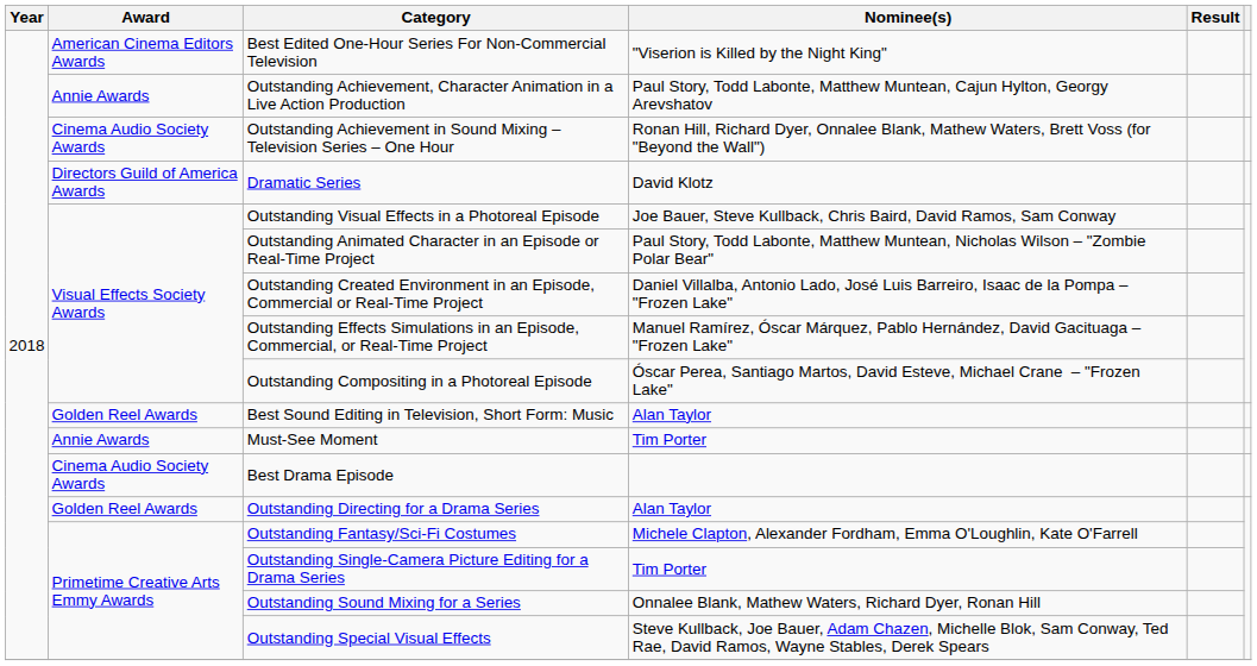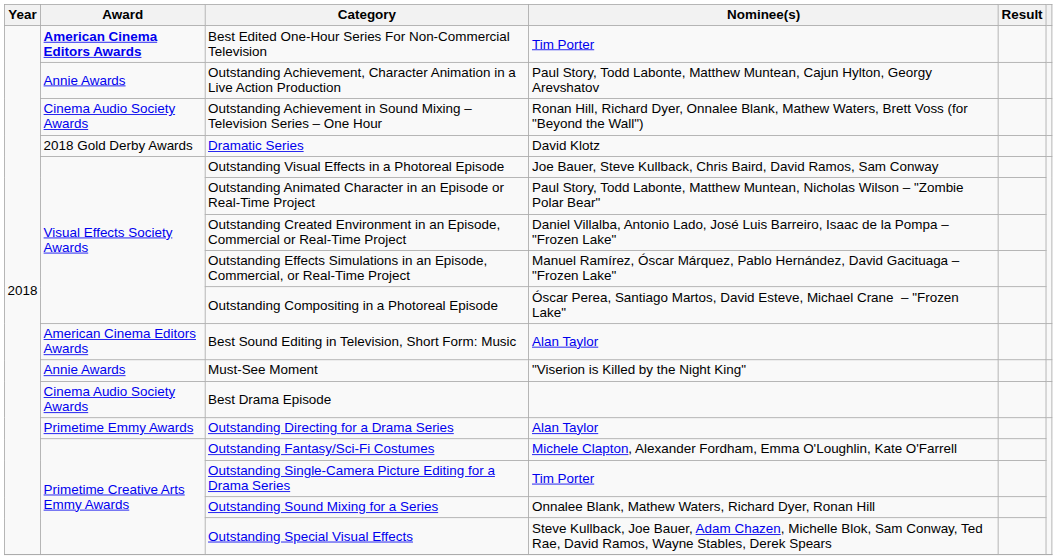Best Edited One-Hour Series For Non-Commercial Television | Award: normal -> bold
Best Edited One-Hour Series For Non-Commercial Television | Nominee(s): "Viserion is Killed by the Night King" -> Tim Porter
Dramatic Series | Award: Directors Guild of America Awards -> 2018 Gold Derby Awards
Best Sound Editing in Television, Short Form: Music | Award: Golden Reel Awards -> American Cinema Editors Awards
Must-See Moment | Nominee(s): Tim Porter -> "Viserion is Killed by the Night King"
Outstanding Directing for a Drama Series | Award: Golden Reel Awards -> Primetime Emmy Awards
